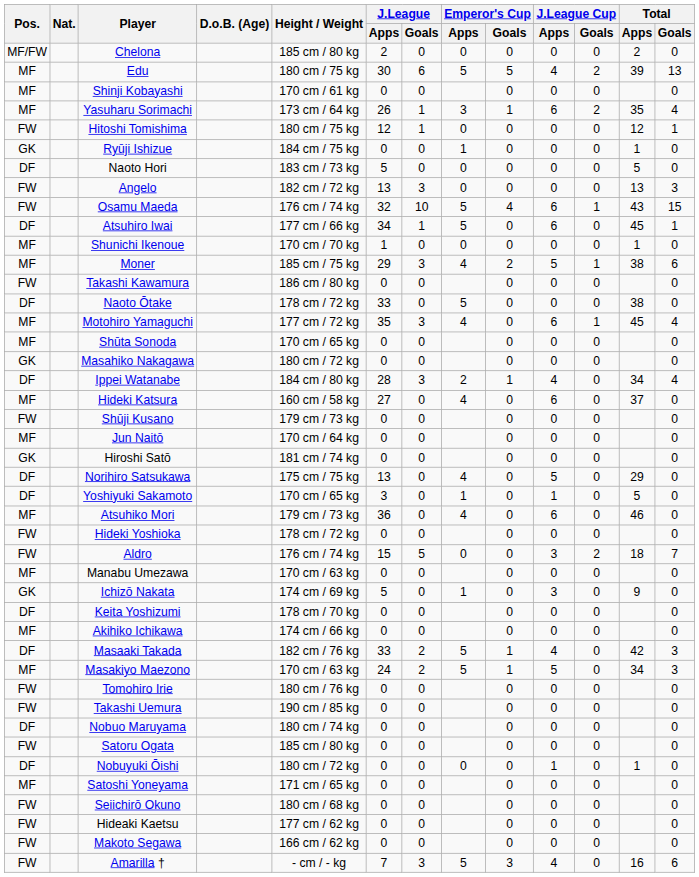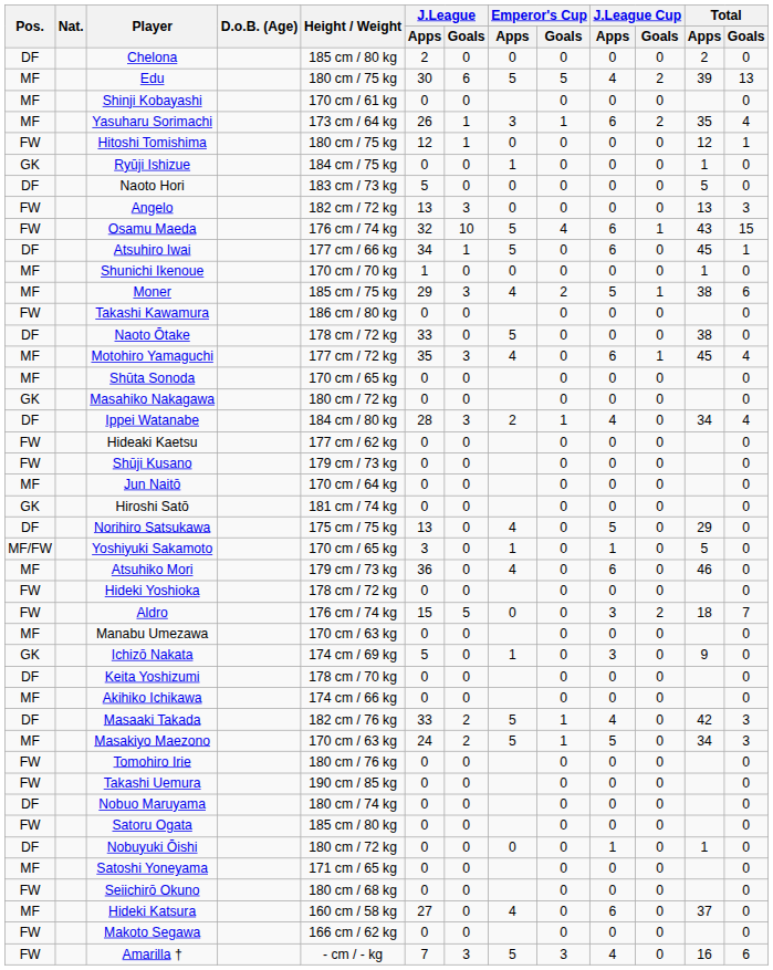Chelona | Pos.: MF/FW -> DF
rows swapped: Hideki Katsura <-> Hideaki Kaetsu
Yoshiyuki Sakamoto | Pos.: DF -> MF/FW
